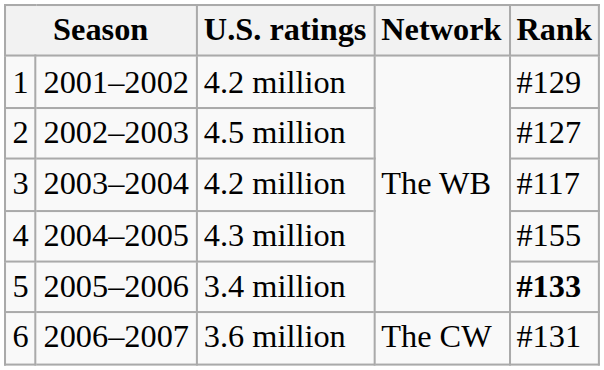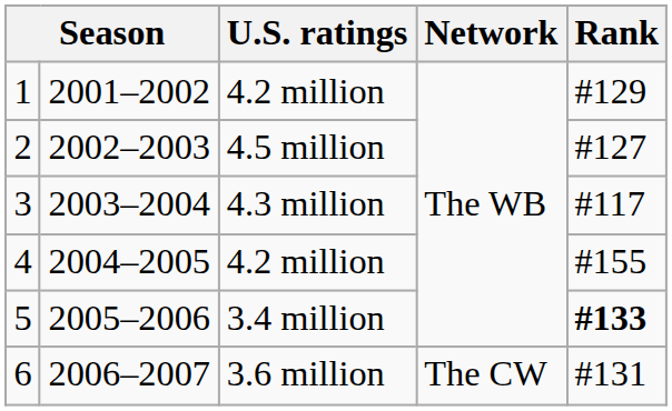3 | U.S. ratings: 4.2 million -> 4.3 million
4 | U.S. ratings: 4.3 million -> 4.2 million
